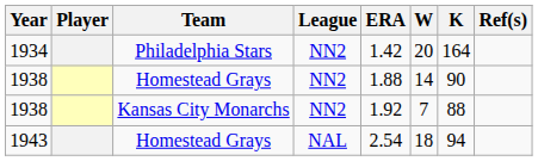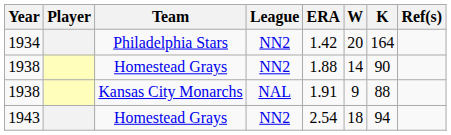1938 / Kansas City Monarchs | League: NN2 -> NAL
1938 / Kansas City Monarchs | ERA: 1.92 -> 1.91
1938 / Kansas City Monarchs | W: 7 -> 9
1943 | League: NAL -> NN2
